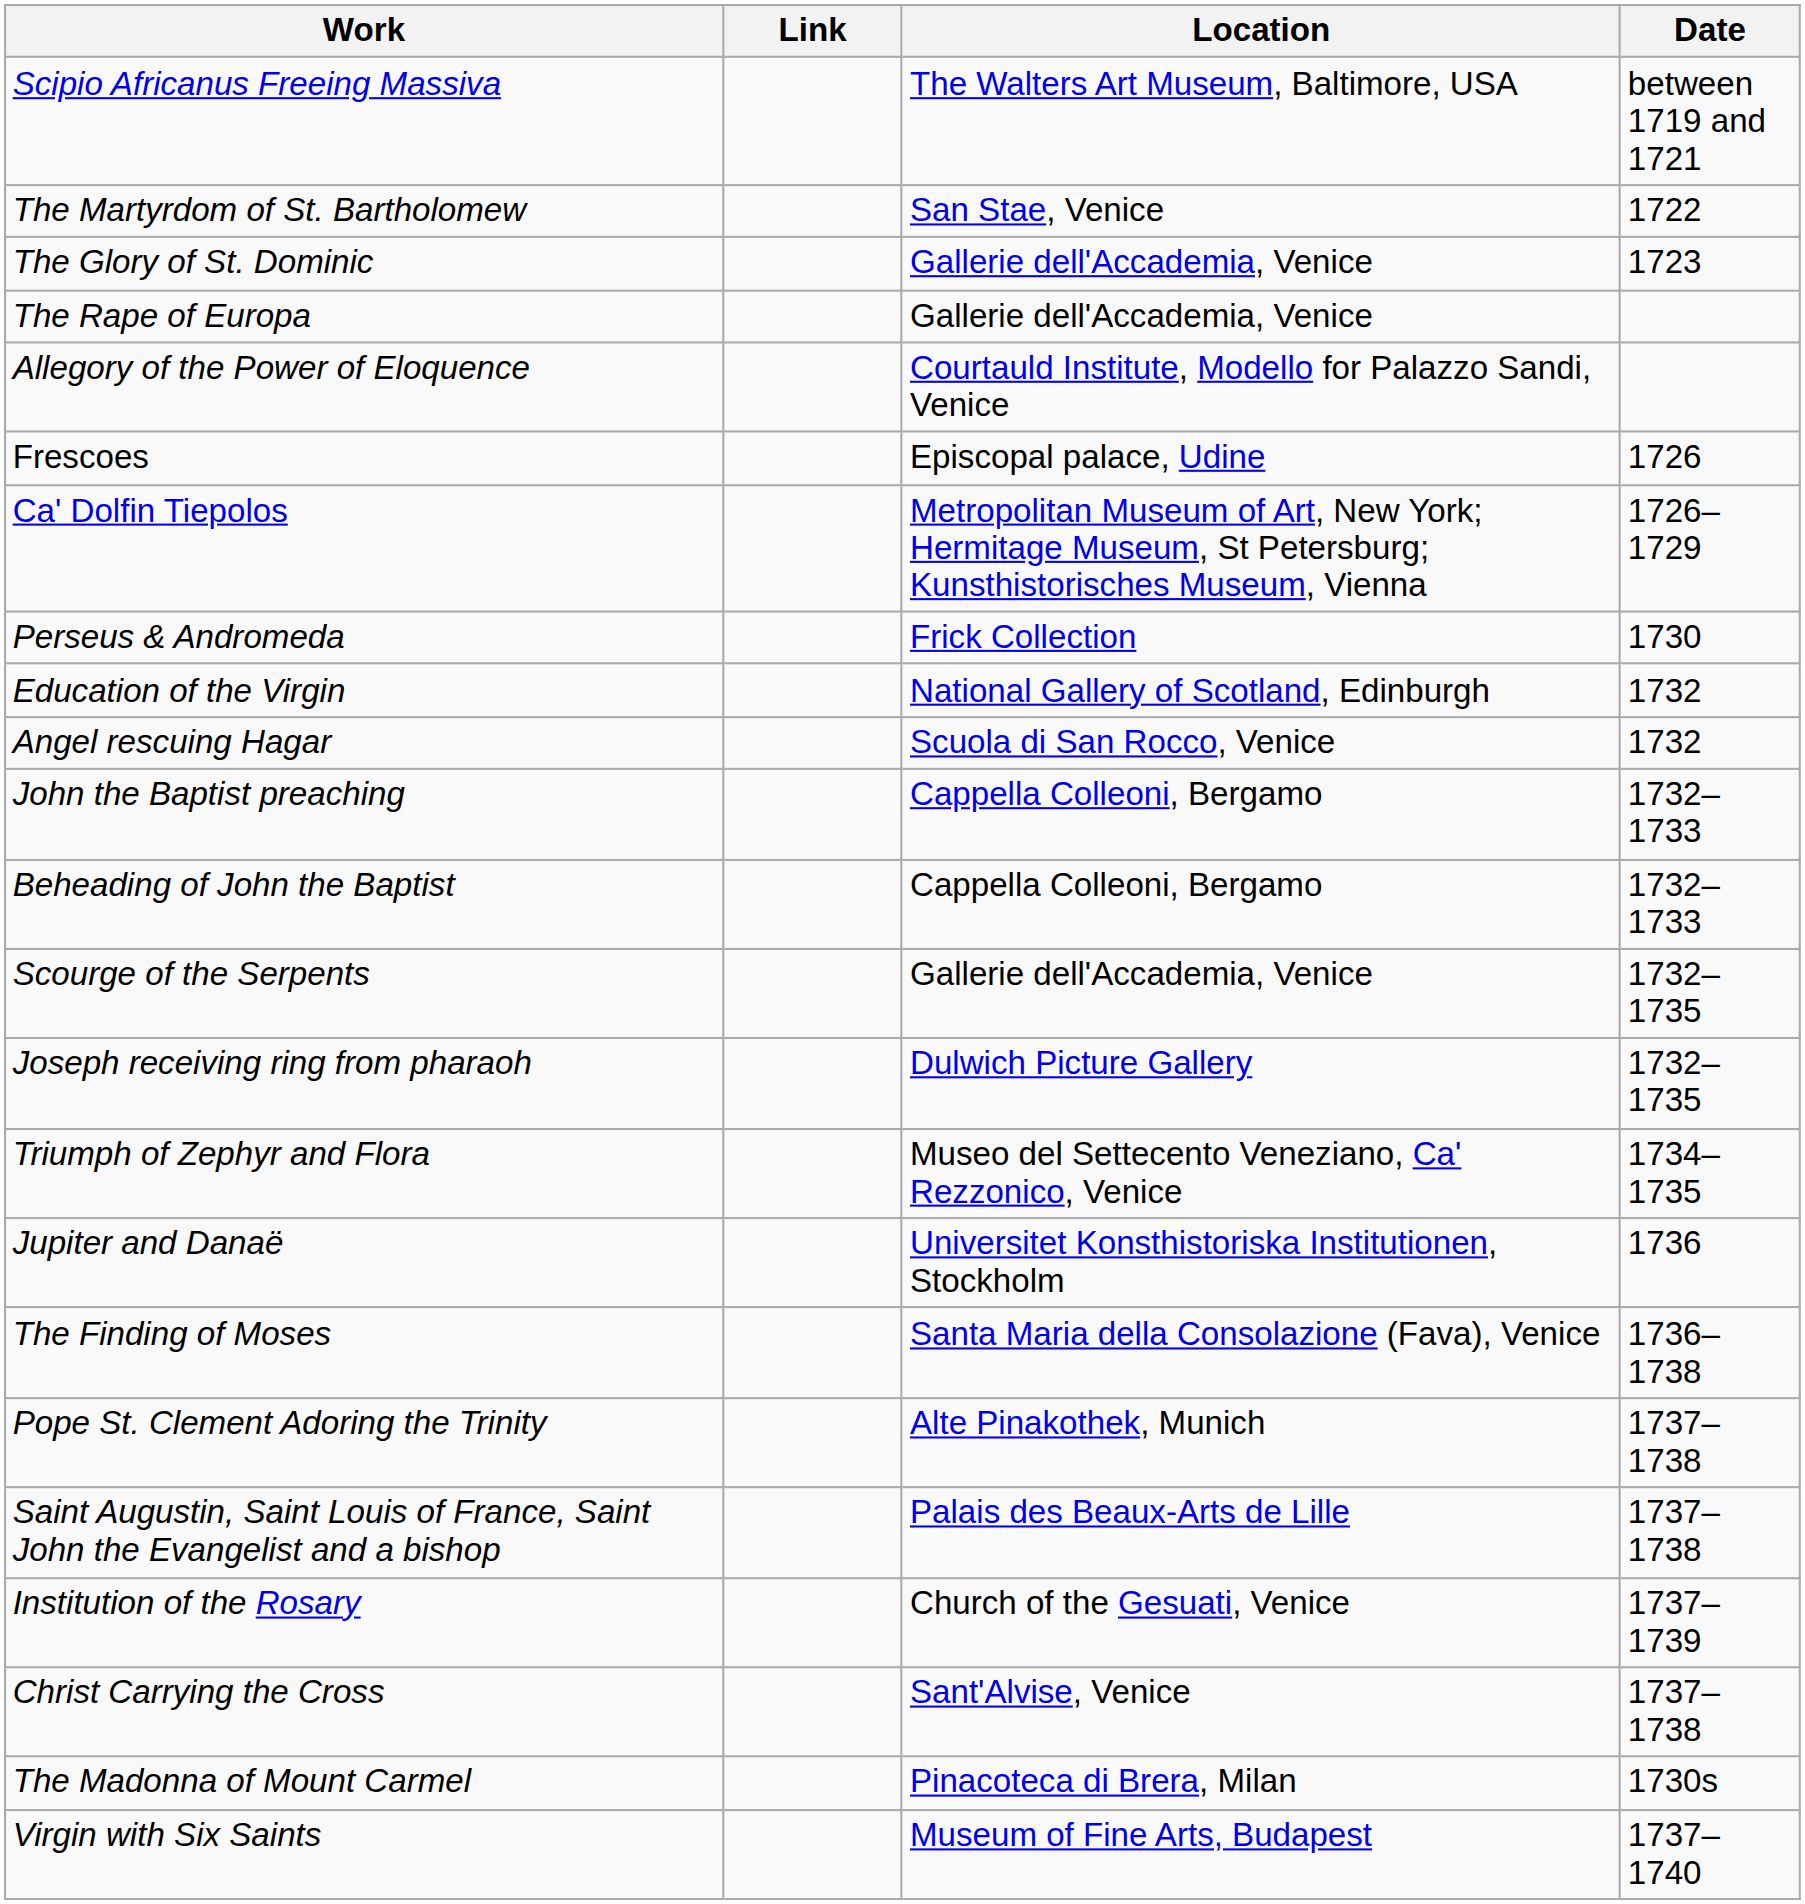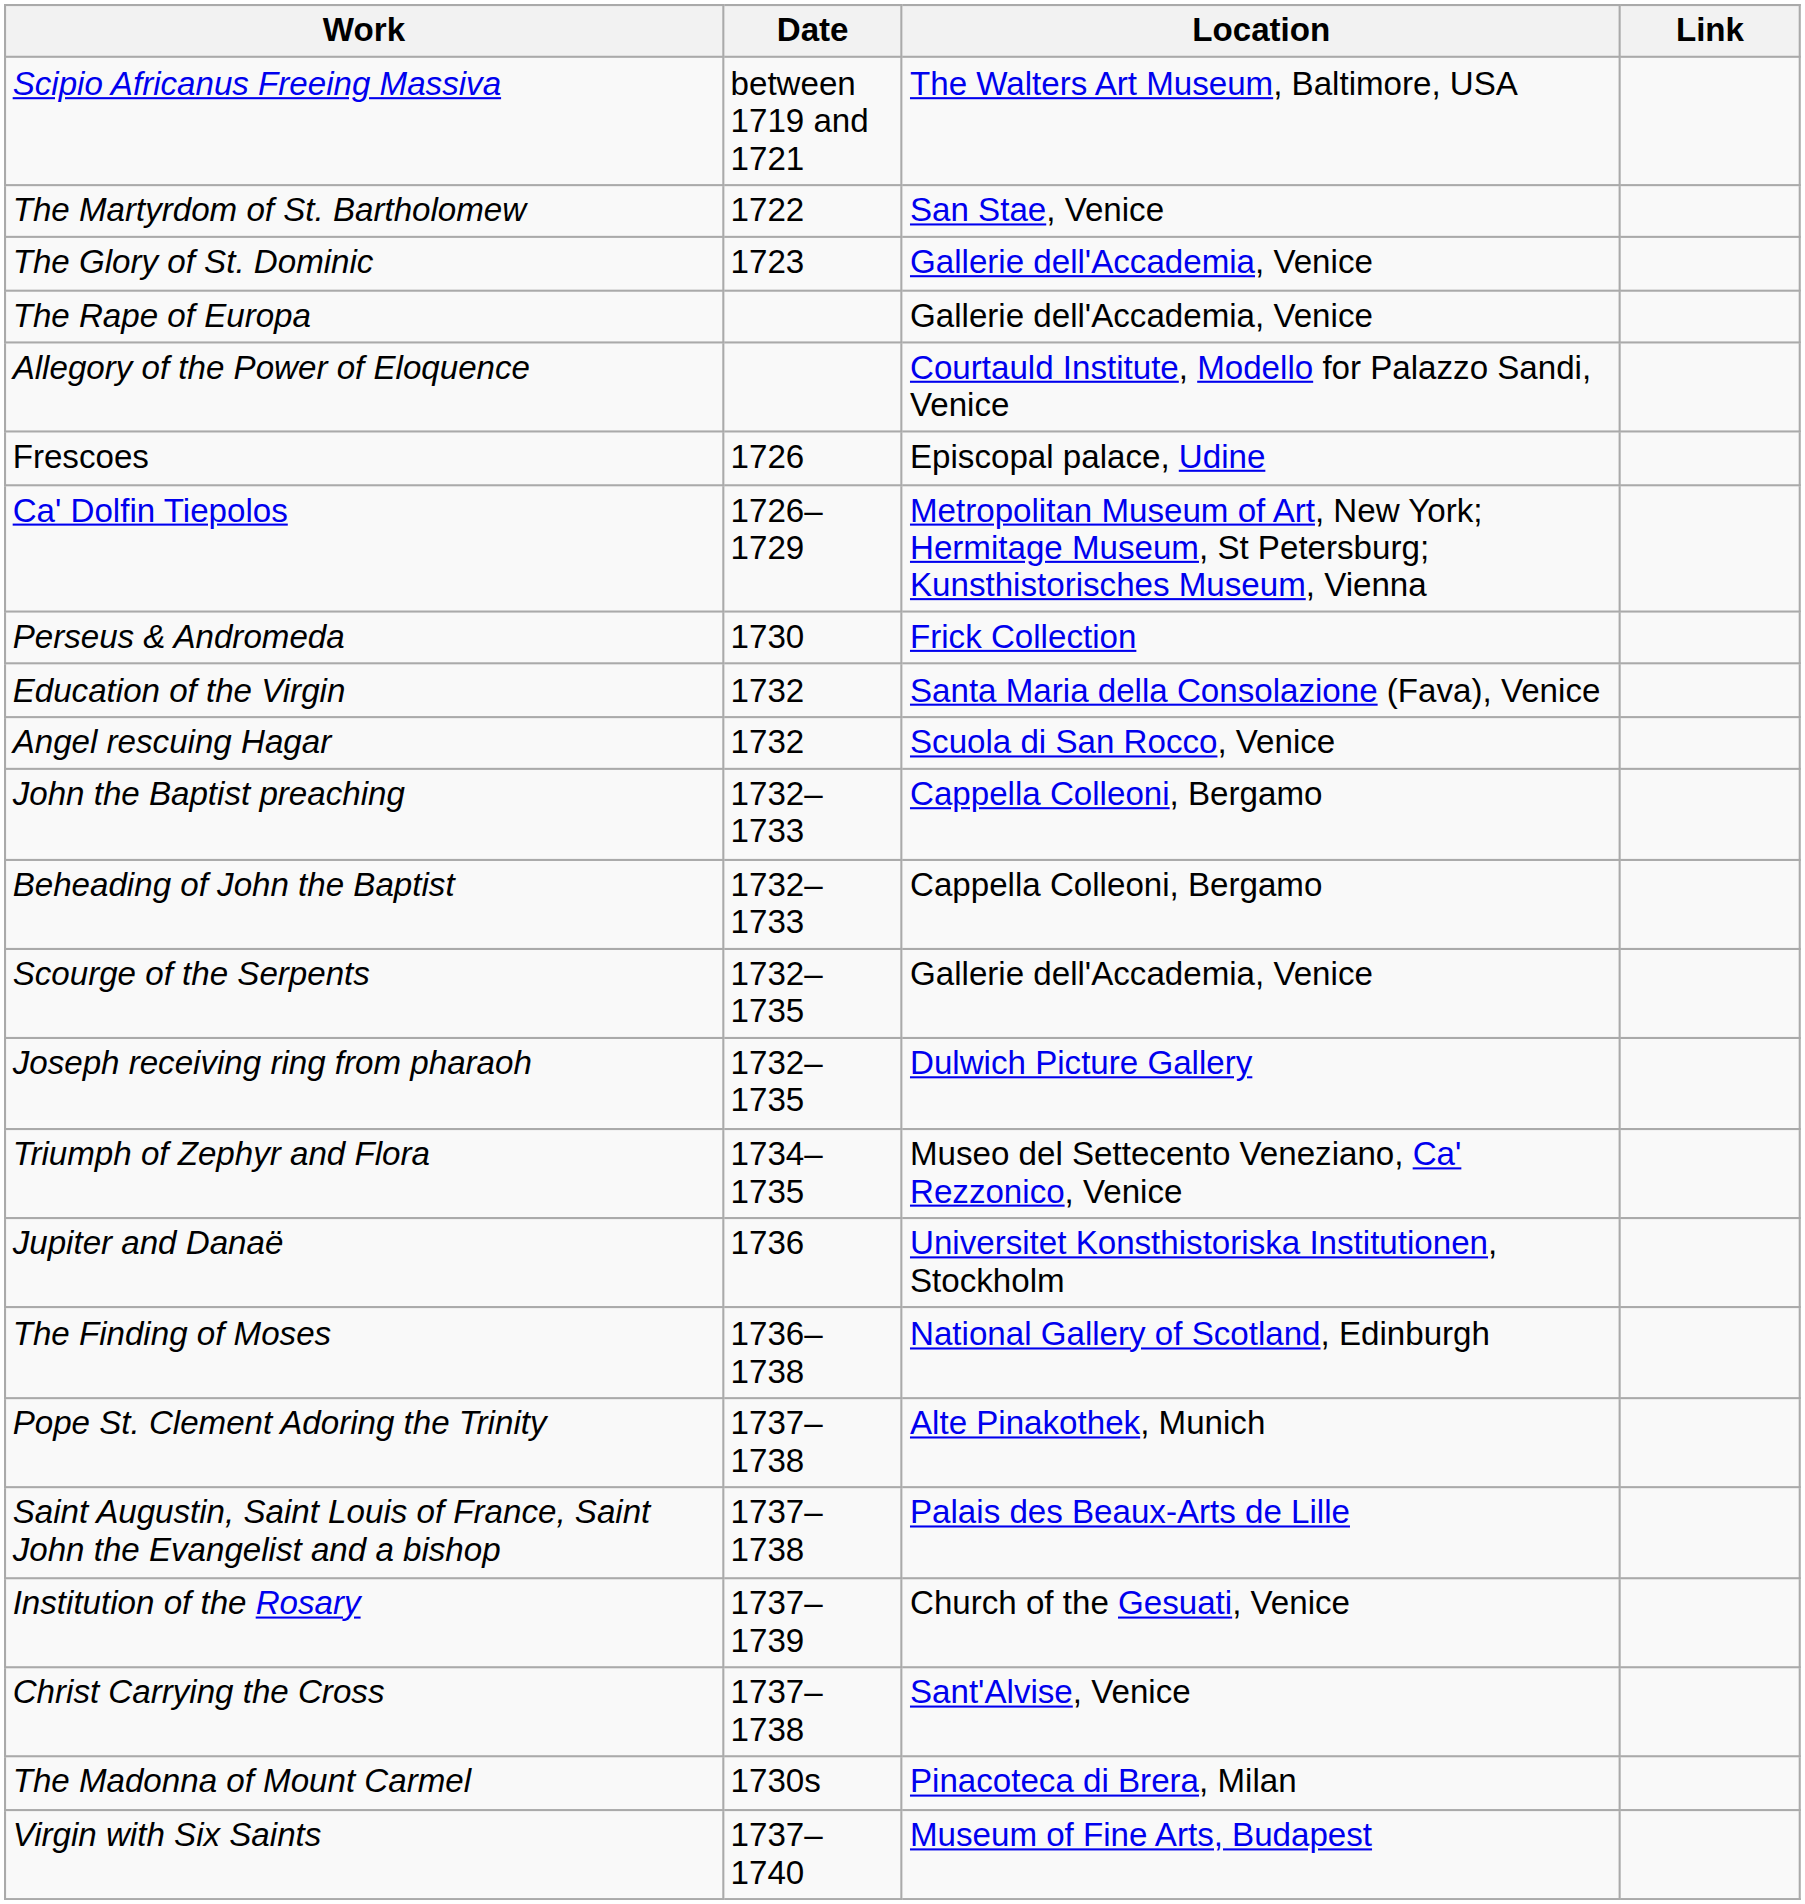columns swapped: Date <-> Link
Education of the Virgin | Location: National Gallery of Scotland, Edinburgh -> Santa Maria della Consolazione (Fava), Venice
The Finding of Moses | Location: Santa Maria della Consolazione (Fava), Venice -> National Gallery of Scotland, Edinburgh
